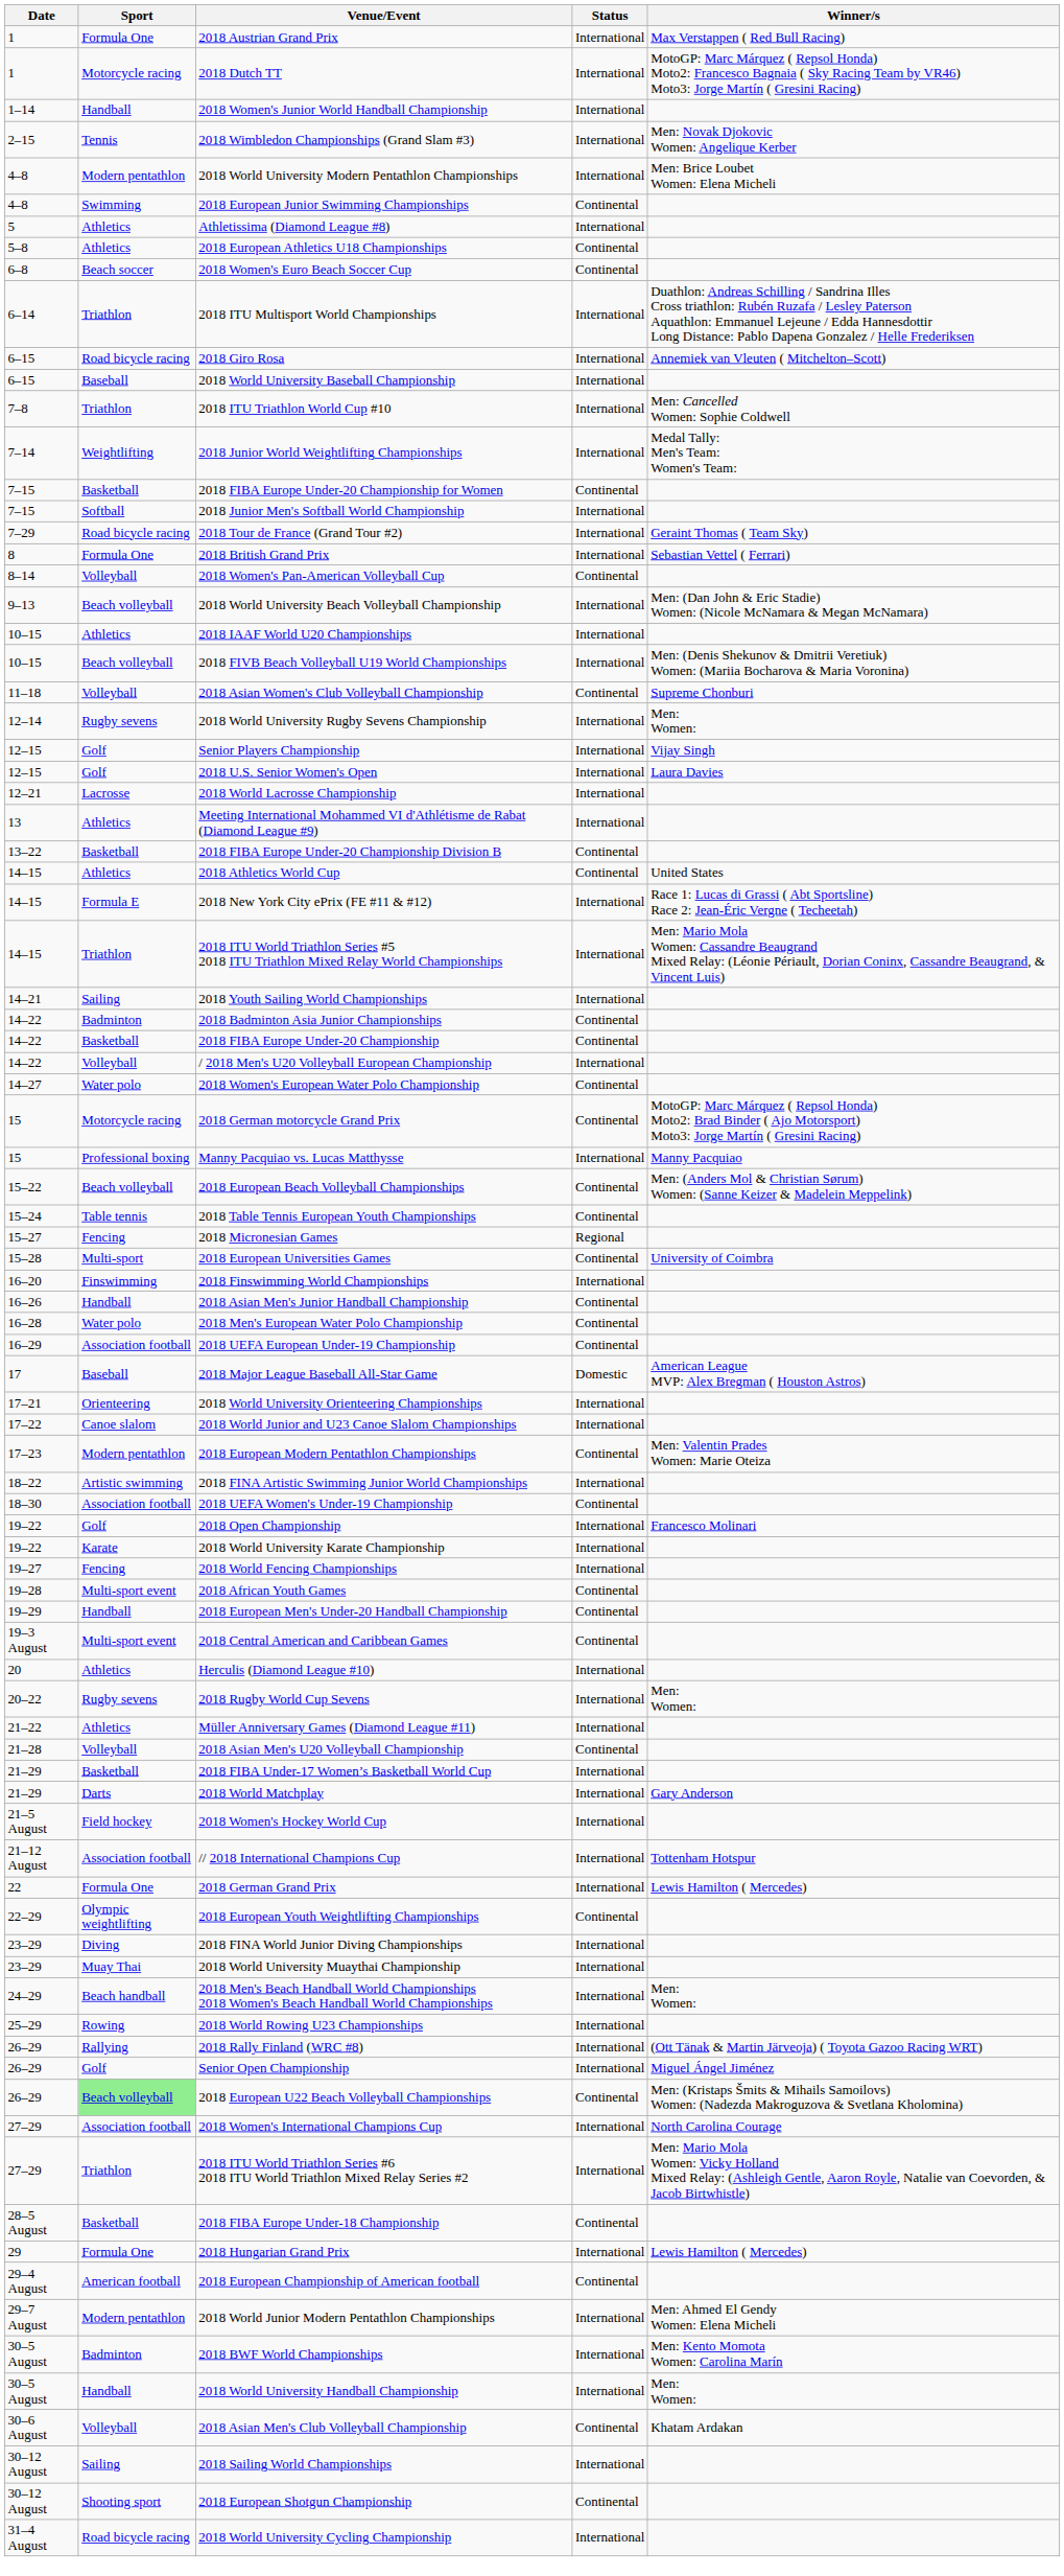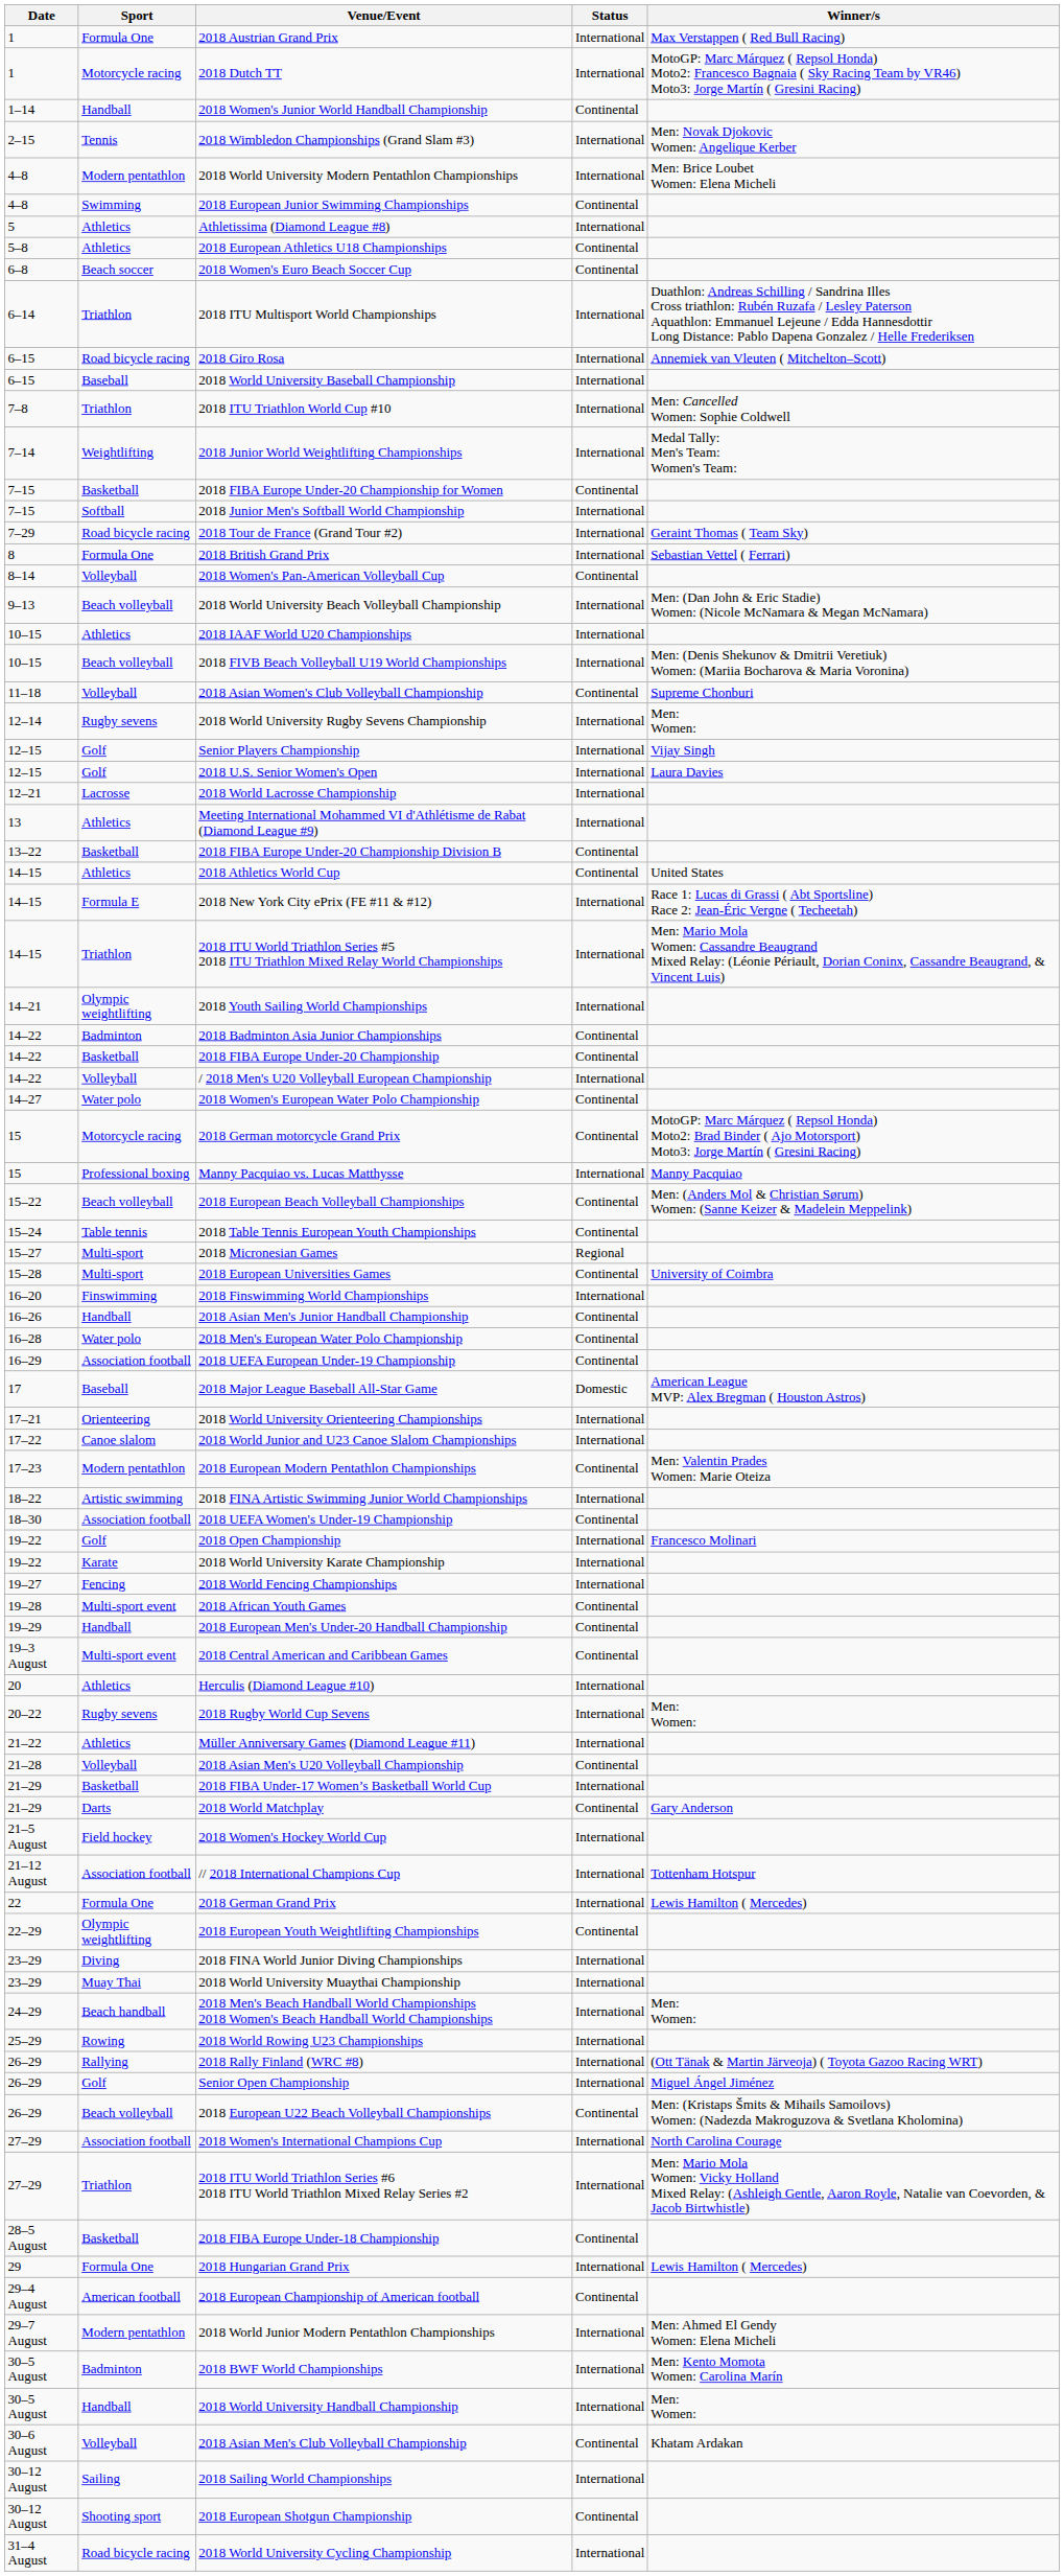2018 Women's Junior World Handball Championship | Status: International -> Continental
2018 Youth Sailing World Championships | Sport: Sailing -> Olympic weightlifting
2018 Micronesian Games | Sport: Fencing -> Multi-sport
2018 World Matchplay | Status: International -> Continental
2018 European U22 Beach Volleyball Championships | Sport: lightgreen background -> no background
